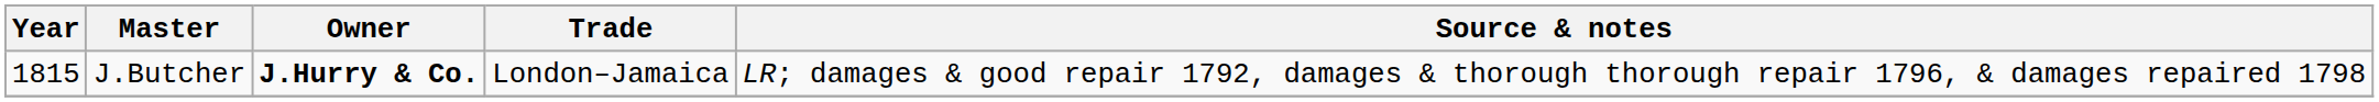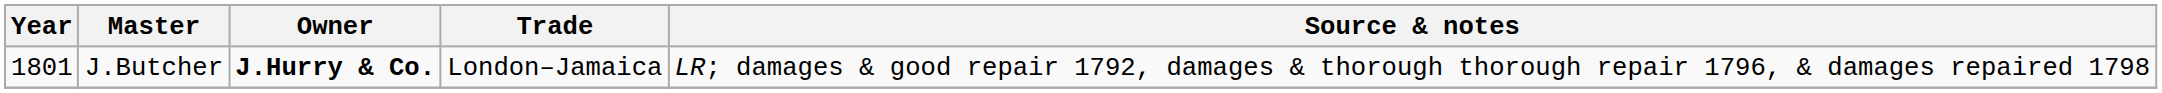J.Butcher | Year: 1815 -> 1801
